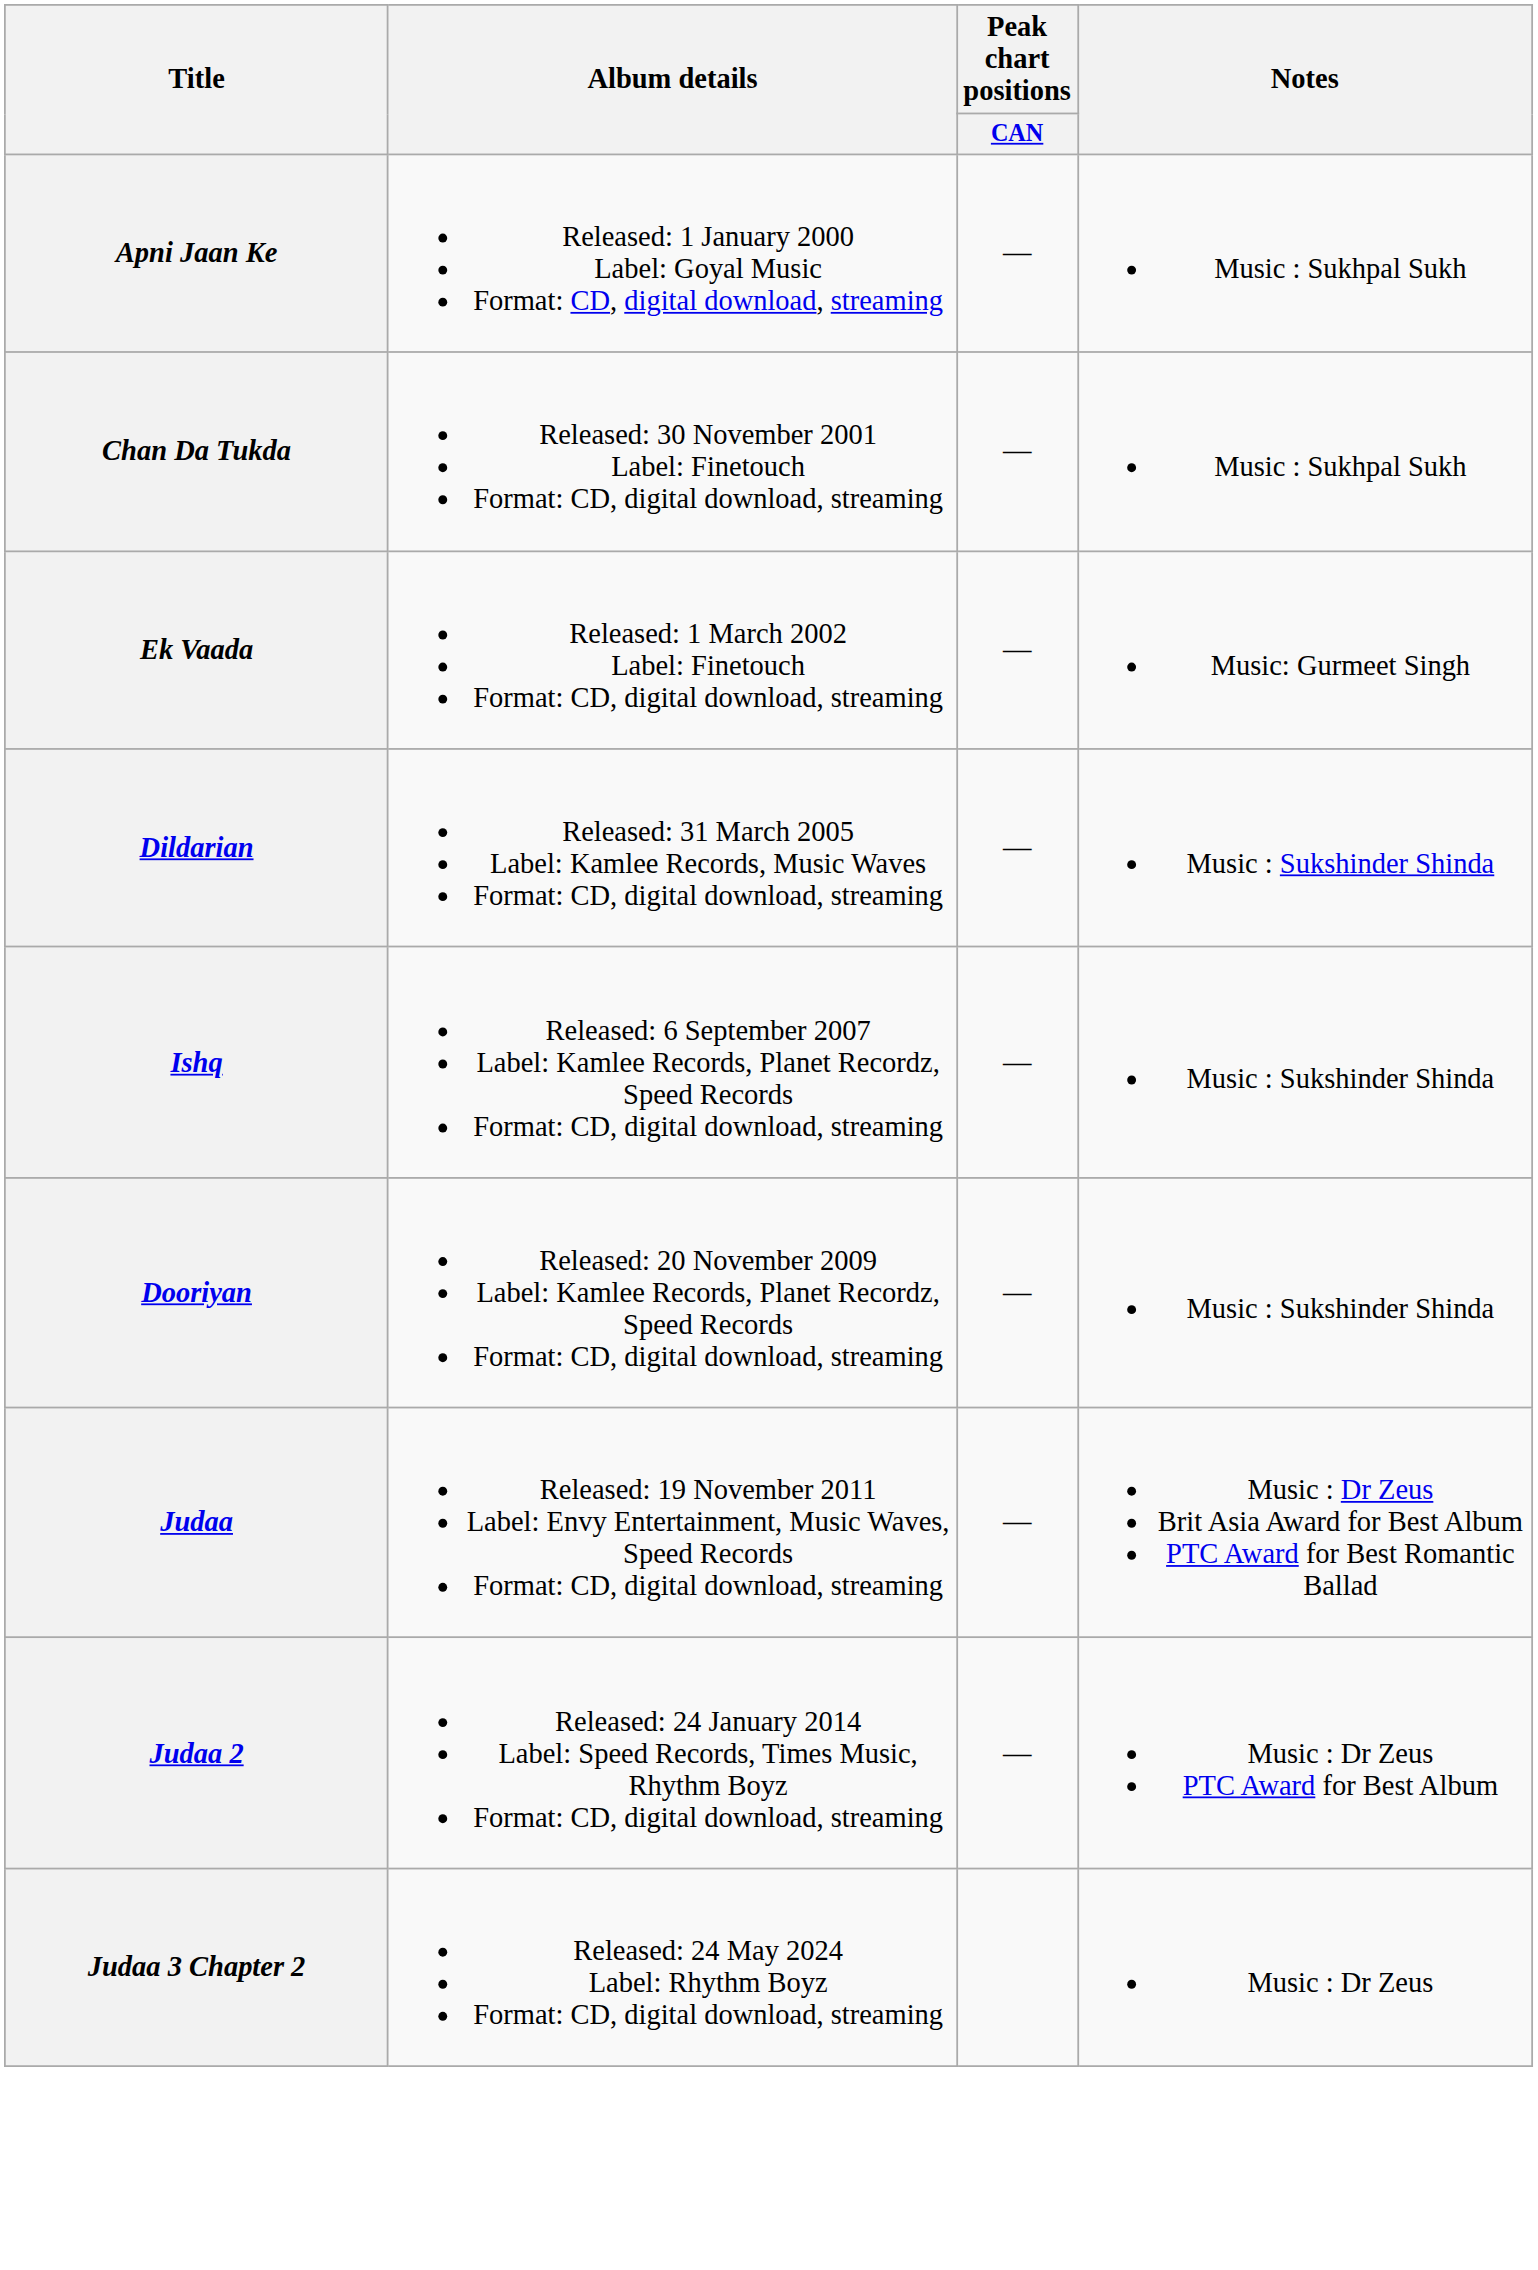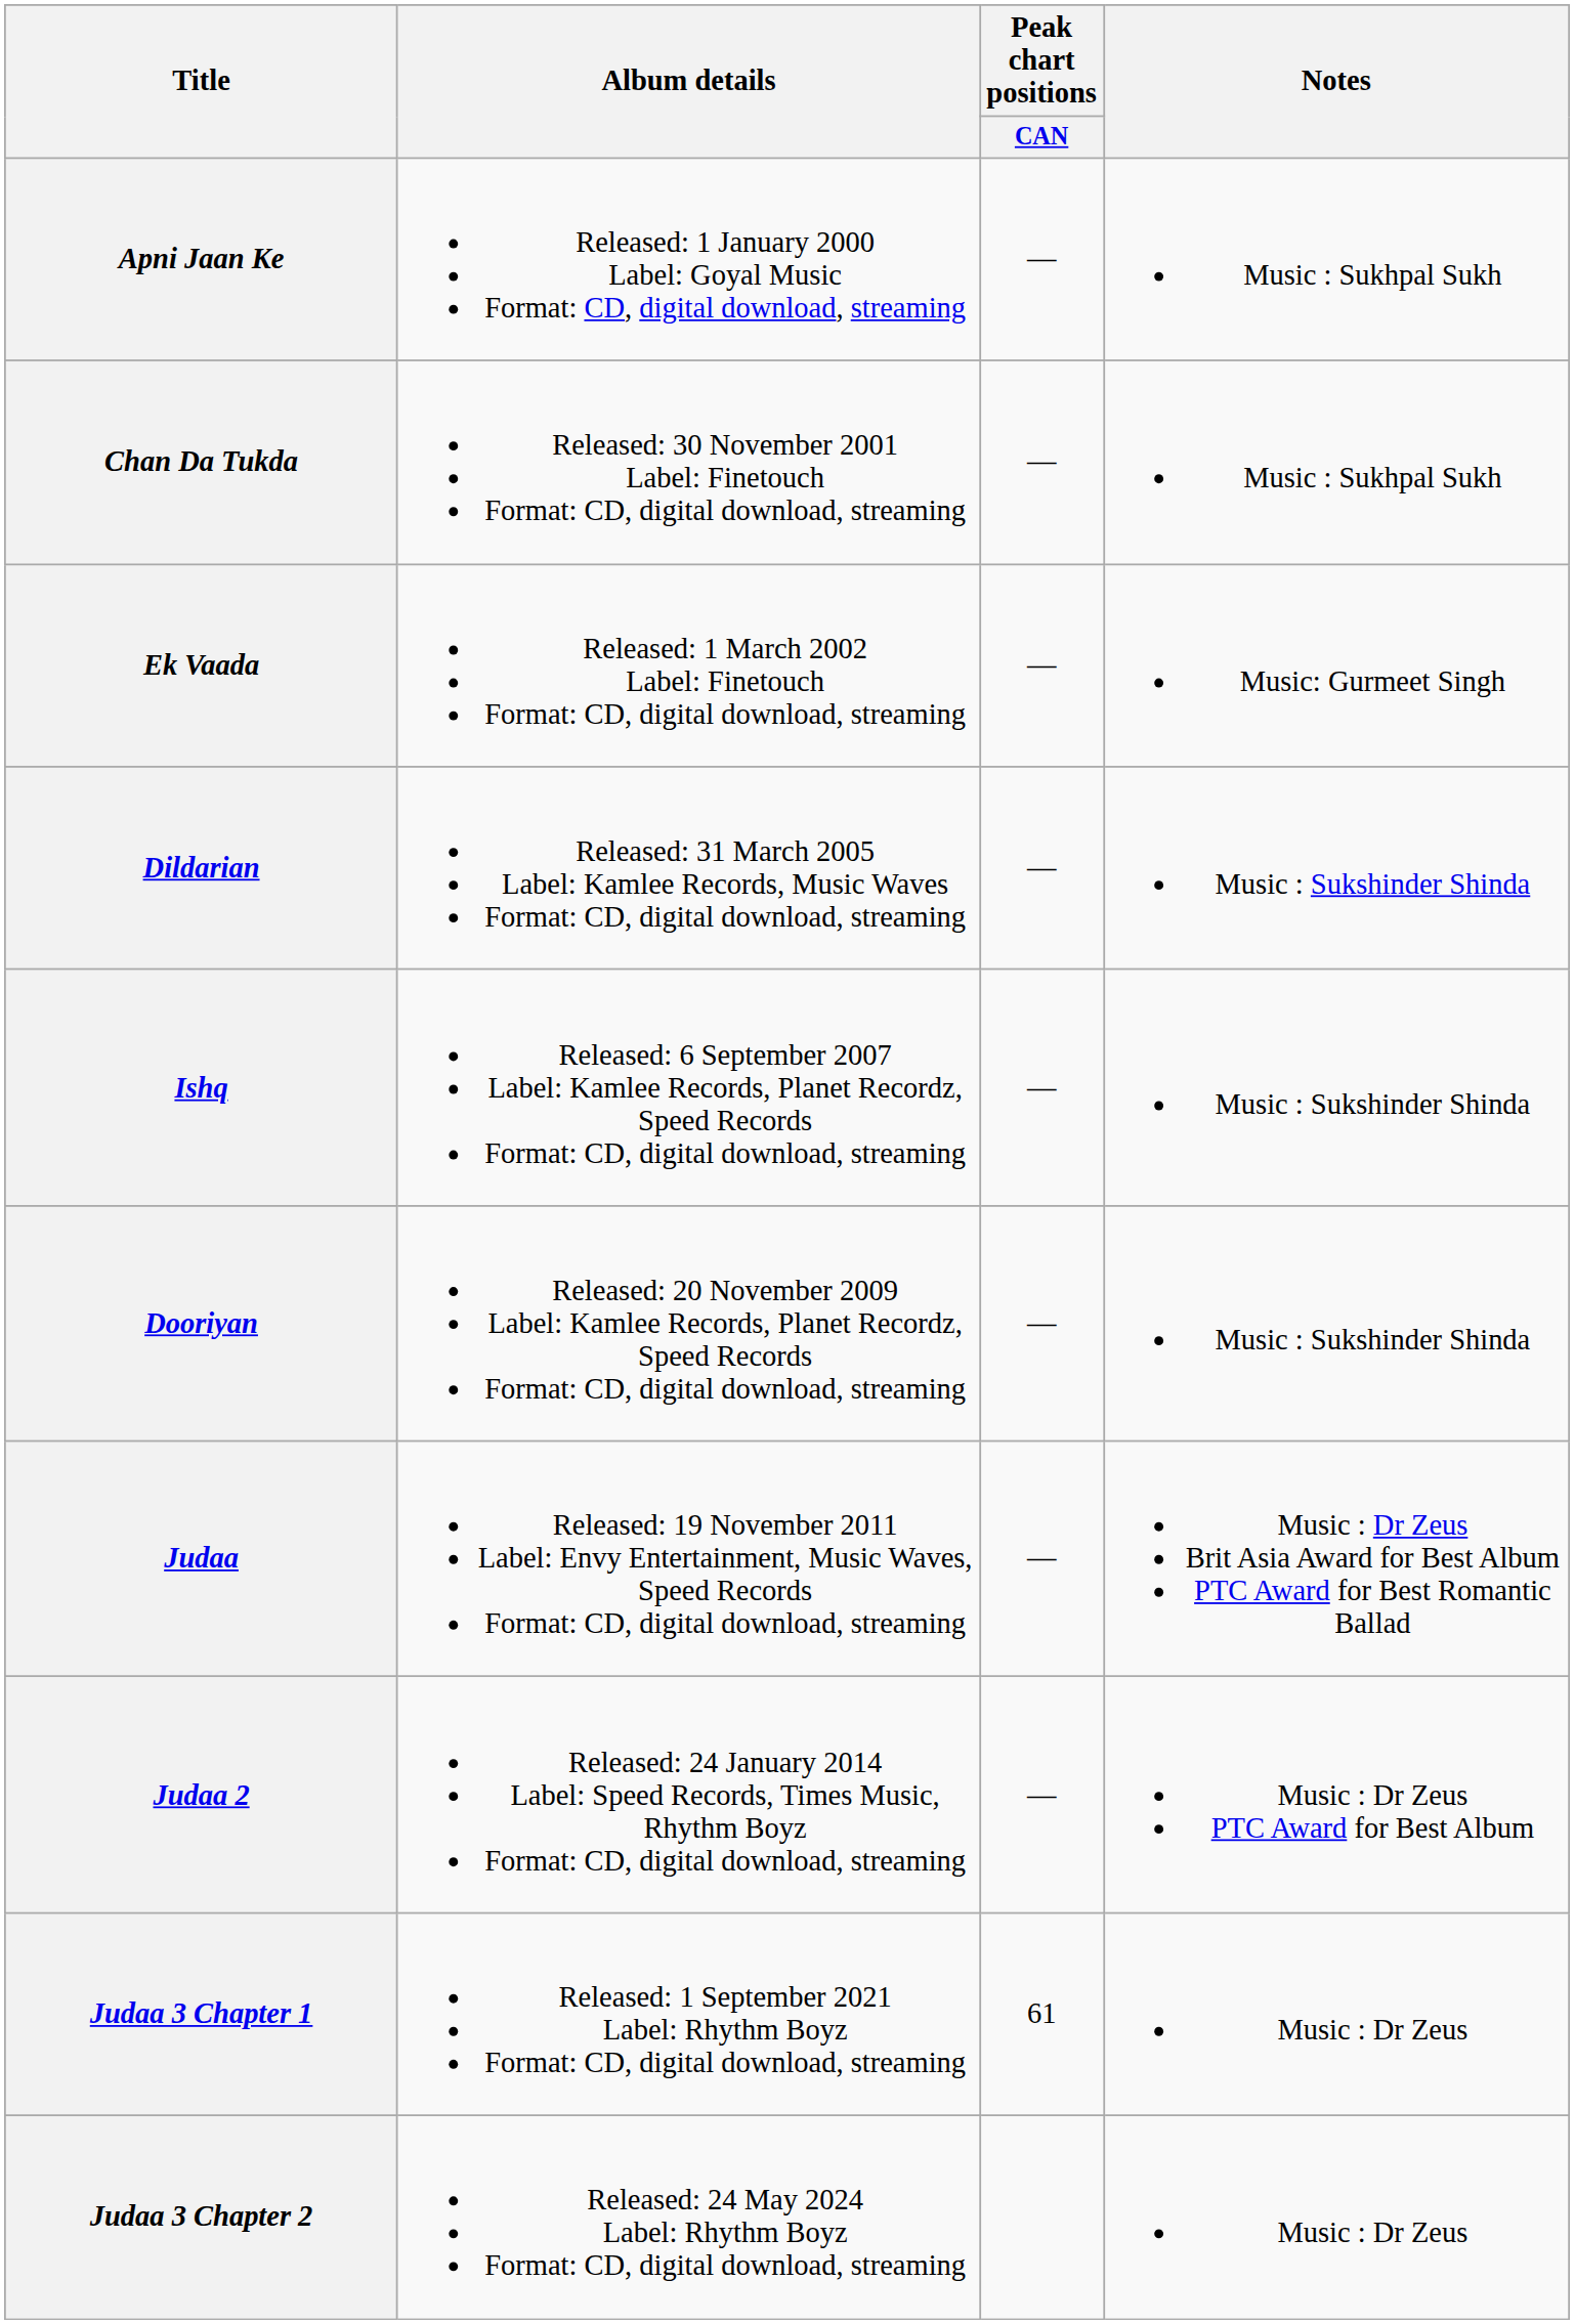+ row: Judaa 3 Chapter 1 | Released: 1 September 2021 Label: Rhythm Boyz Format: CD, digital download, streaming | 61 | Music : Dr Zeus
